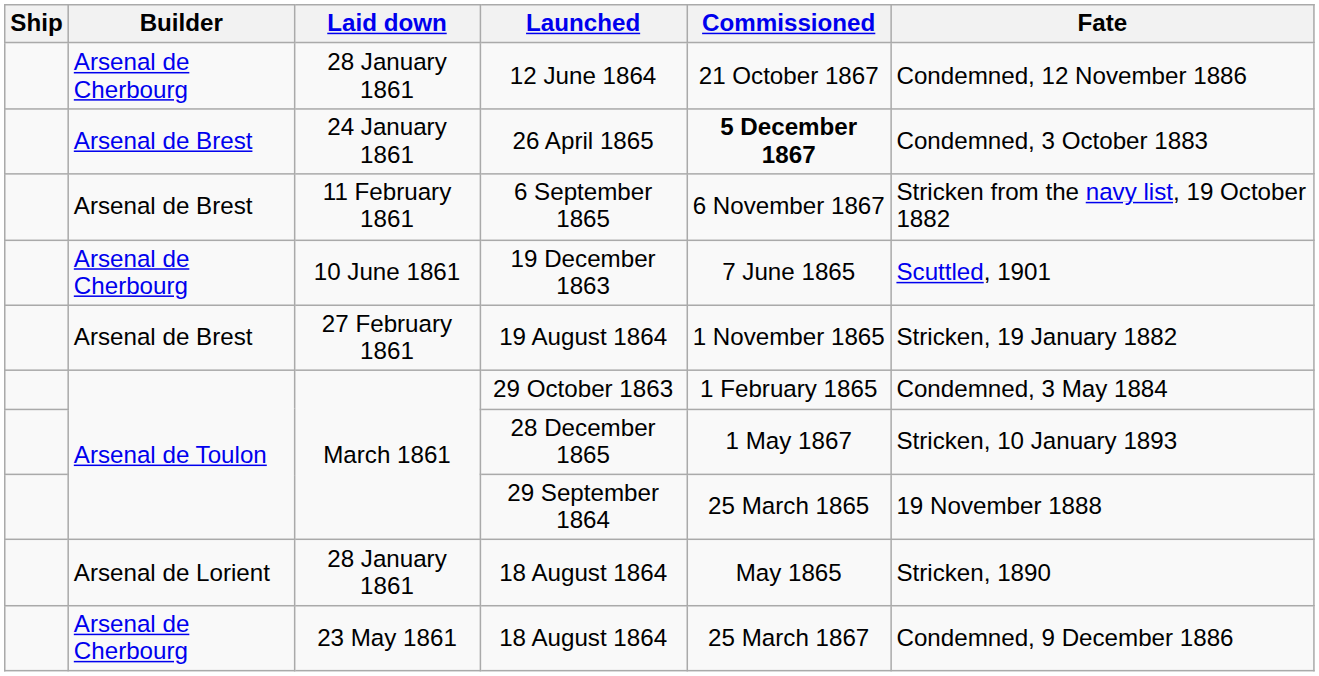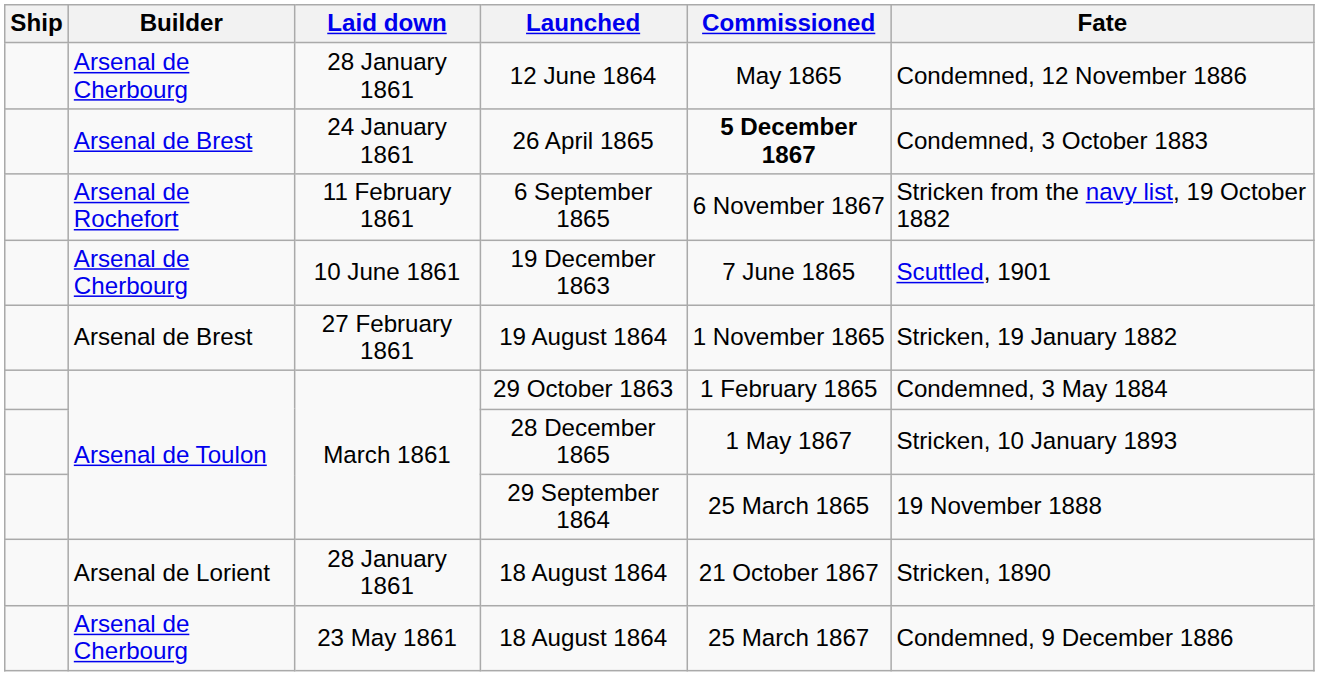12 June 1864 | Commissioned: 21 October 1867 -> May 1865
6 September 1865 | Builder: Arsenal de Brest -> Arsenal de Rochefort
28 January 1861 / 18 August 1864 | Commissioned: May 1865 -> 21 October 1867
